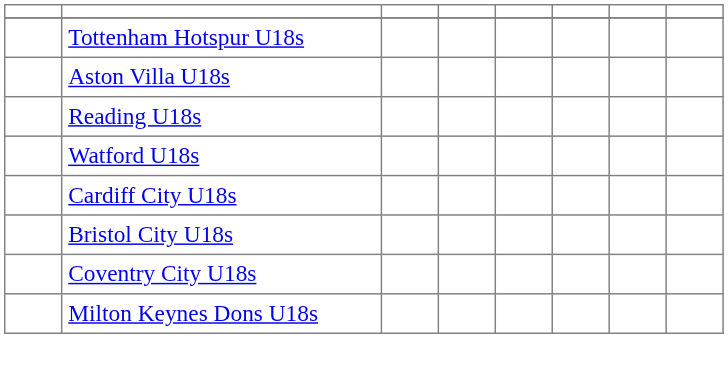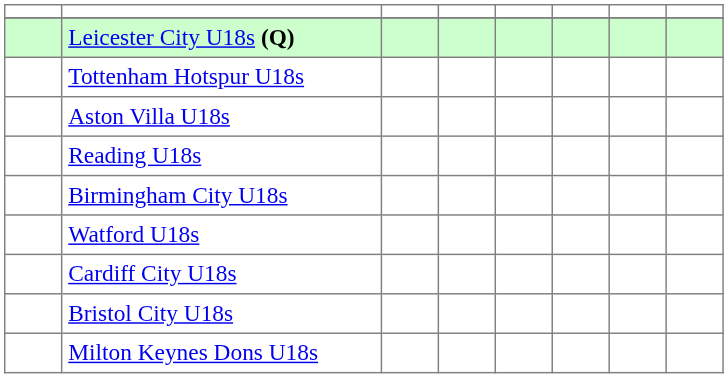+ row: Leicester City U18s (Q)
+ row: Birmingham City U18s
- row: Coventry City U18s
